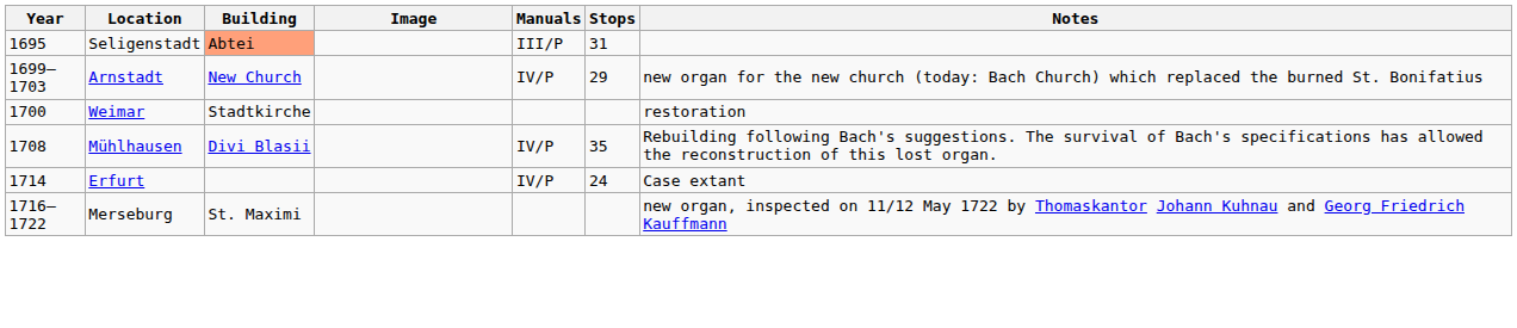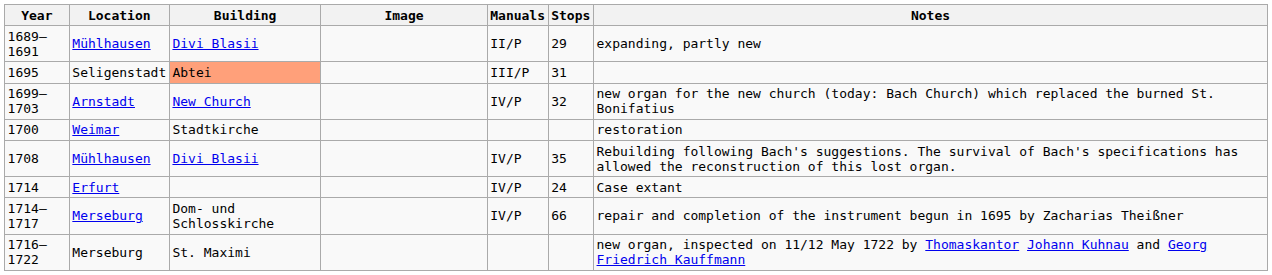+ row: 1689–1691 | Mühlhausen | Divi Blasii | II/P | 29 | expanding, partly new
1699–1703 | Stops: 29 -> 32
+ row: 1714–1717 | Merseburg | Dom- und Schlosskirche | IV/P | 66 | repair and completion of the instrument begun in 1695 by Zacharias Theißner
